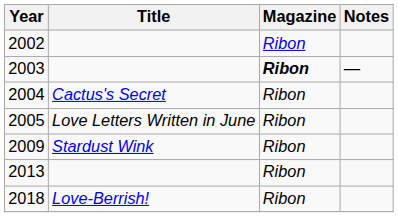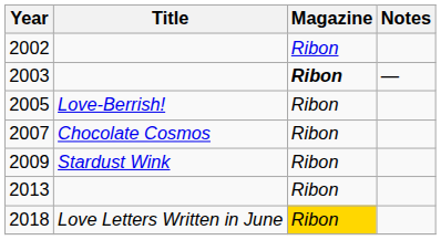- row: 2004 | Cactus's Secret | Ribon
2005 | Title: Love Letters Written in June -> Love-Berrish!
+ row: 2007 | Chocolate Cosmos | Ribon
2018 | Title: Love-Berrish! -> Love Letters Written in June
2018 | Magazine: no background -> gold background
